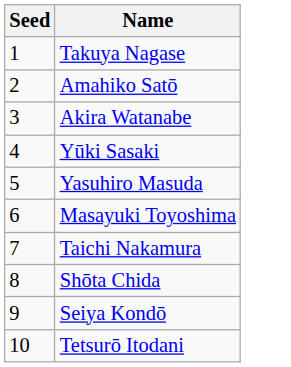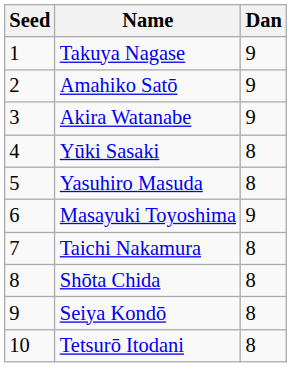+ column: Dan | 9 | 9 | 9 | 8 | 8 | 9 | 8 | 8 | 8 | 8
